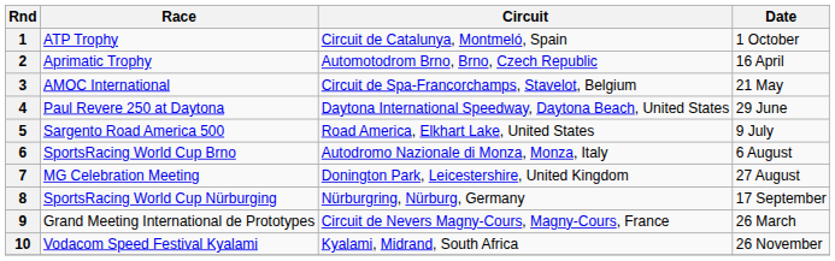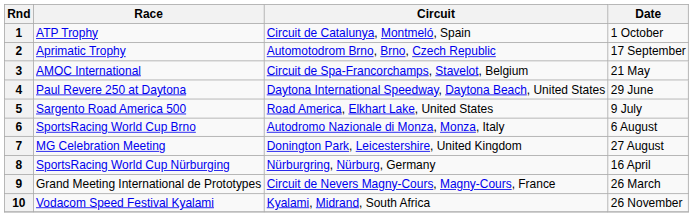2 | Date: 16 April -> 17 September
8 | Date: 17 September -> 16 April
